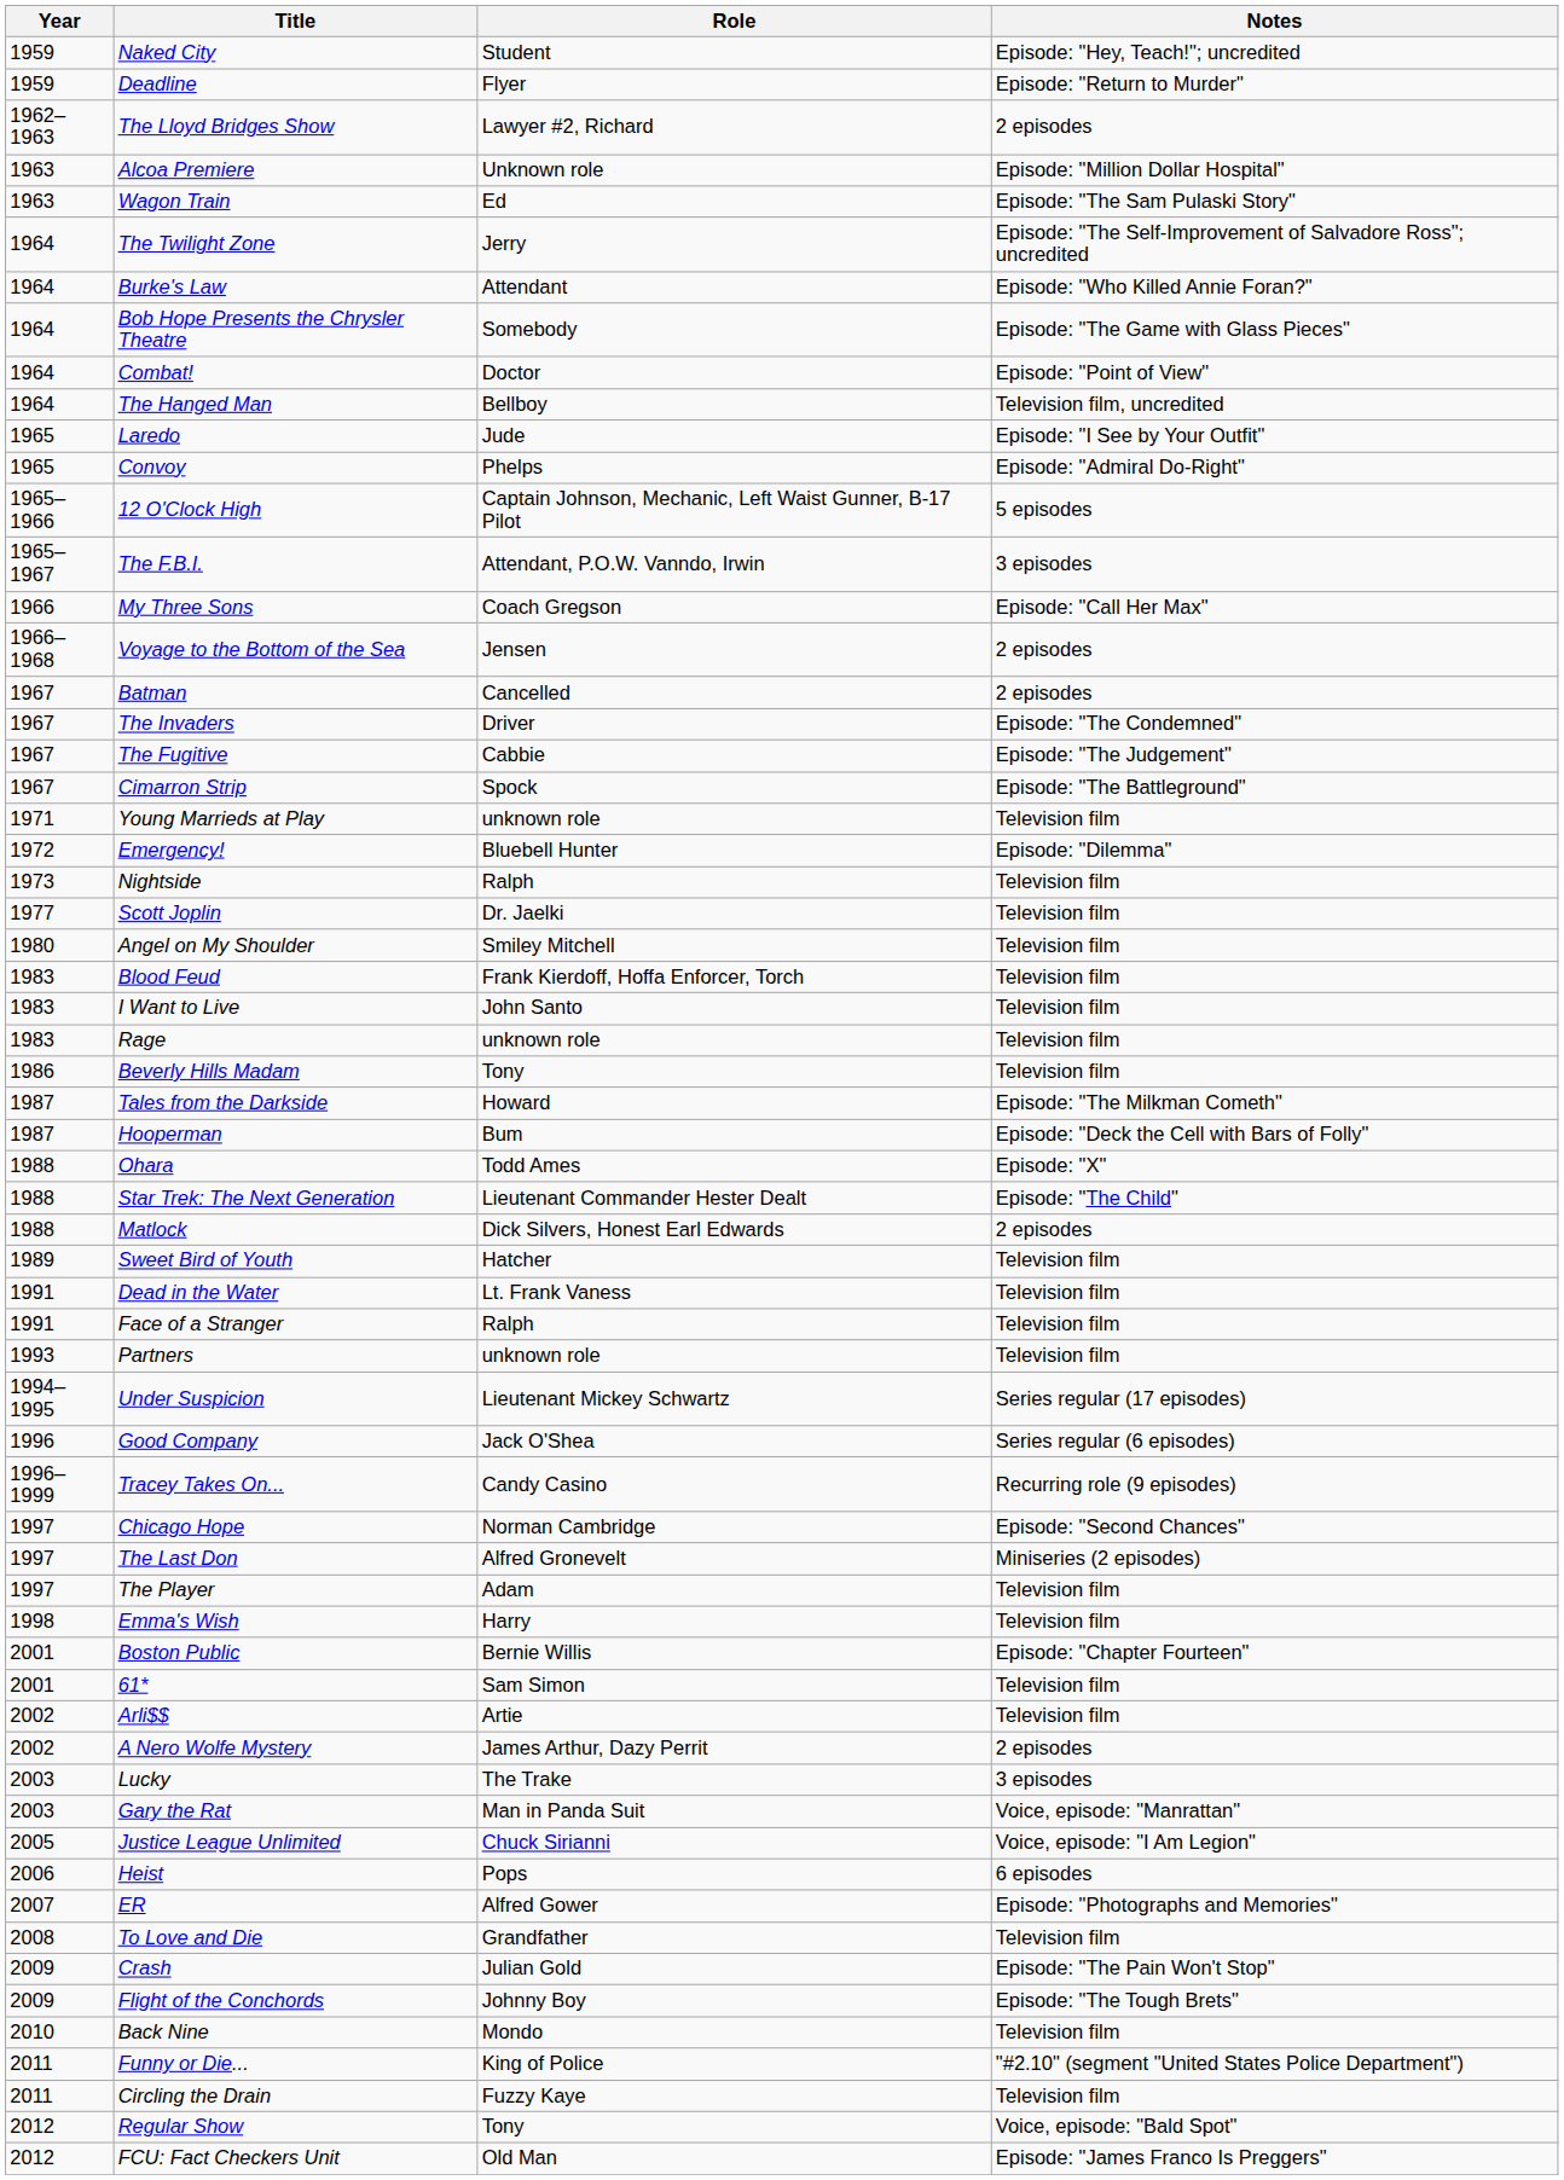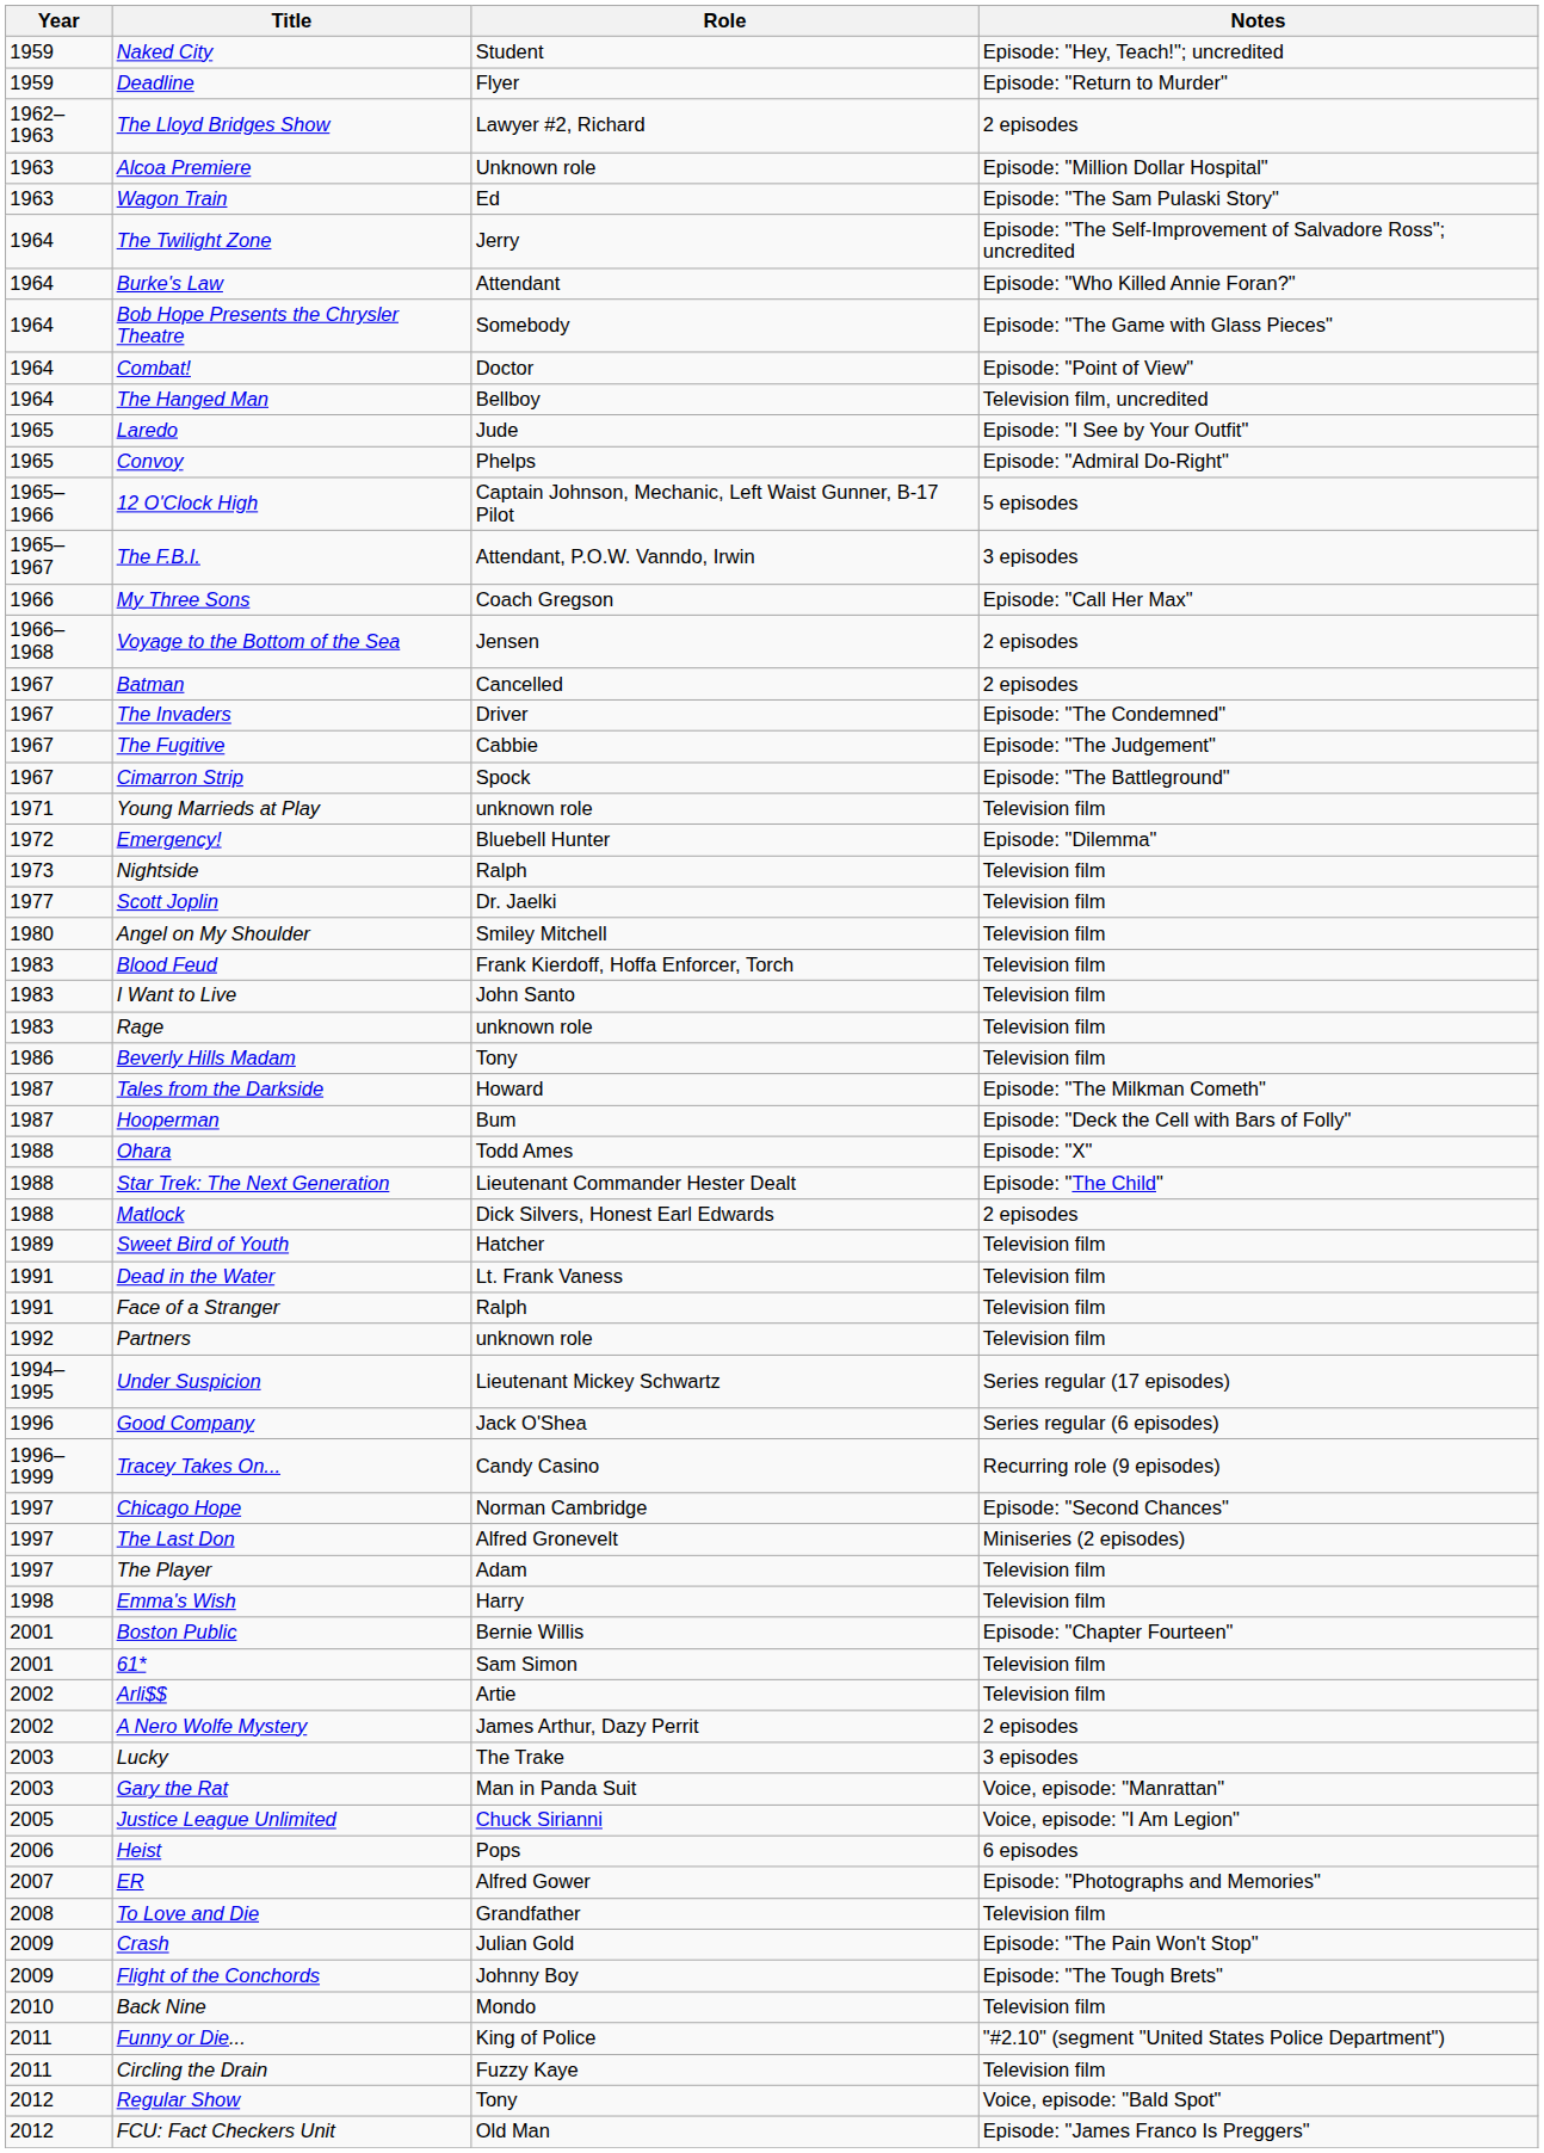Partners | Year: 1993 -> 1992
